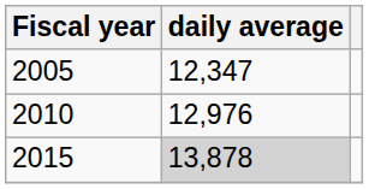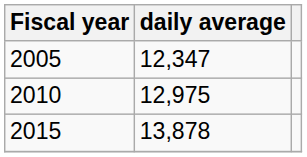2010 | daily average: 12,976 -> 12,975
2015 | daily average: lightgrey background -> no background
